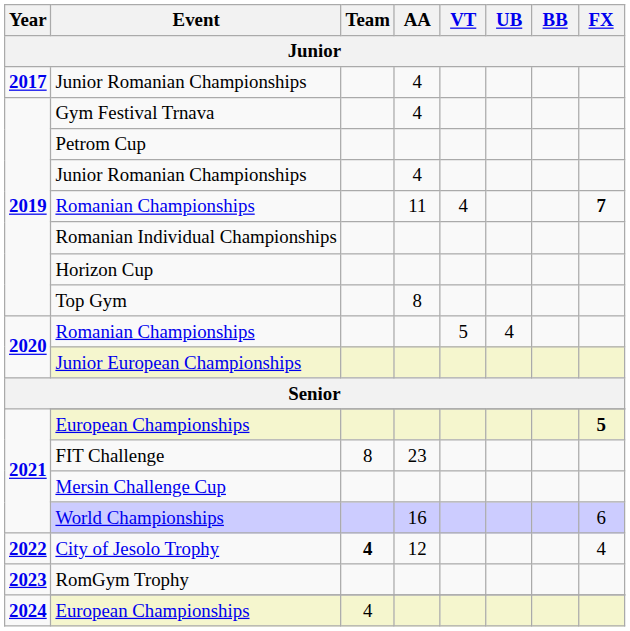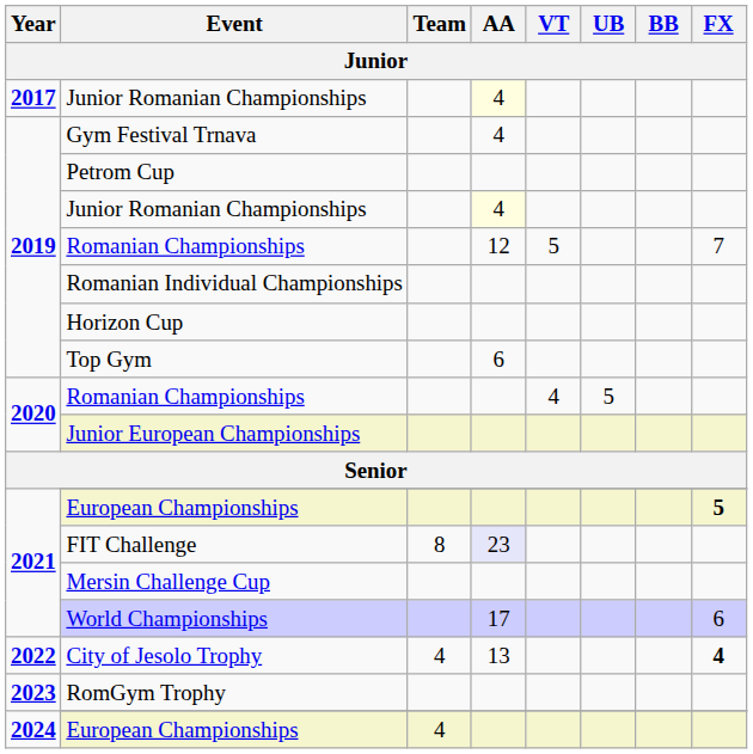2017 / Junior Romanian Championships | AA: no background -> lightyellow background
2019 / Junior Romanian Championships | AA: no background -> lightyellow background
2019 / Romanian Championships | AA: 11 -> 12
2019 / Romanian Championships | VT: 4 -> 5
2019 / Romanian Championships | FX: bold -> normal
Top Gym | AA: 8 -> 6
2020 / Romanian Championships | VT: 5 -> 4
2020 / Romanian Championships | UB: 4 -> 5
FIT Challenge | AA: no background -> lavender background
World Championships | AA: 16 -> 17
City of Jesolo Trophy | Team: bold -> normal
City of Jesolo Trophy | AA: 12 -> 13
City of Jesolo Trophy | FX: normal -> bold
